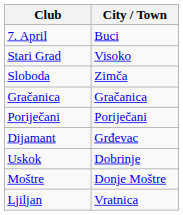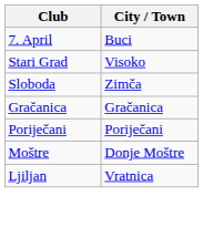- row: Dijamant | Grđevac
- row: Uskok | Dobrinje
